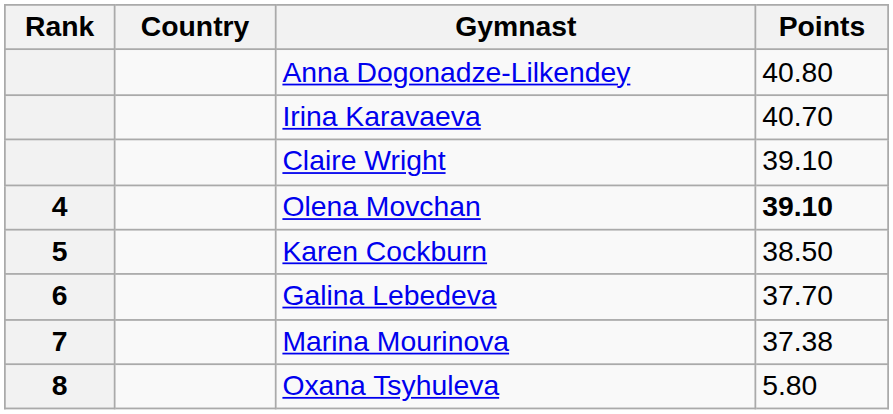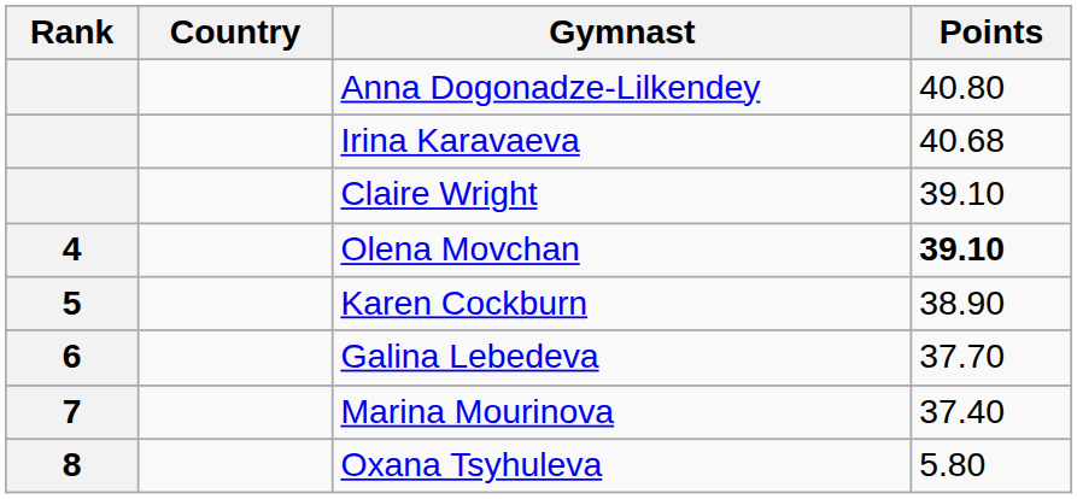Irina Karavaeva | Points: 40.70 -> 40.68
Karen Cockburn | Points: 38.50 -> 38.90
Marina Mourinova | Points: 37.38 -> 37.40
